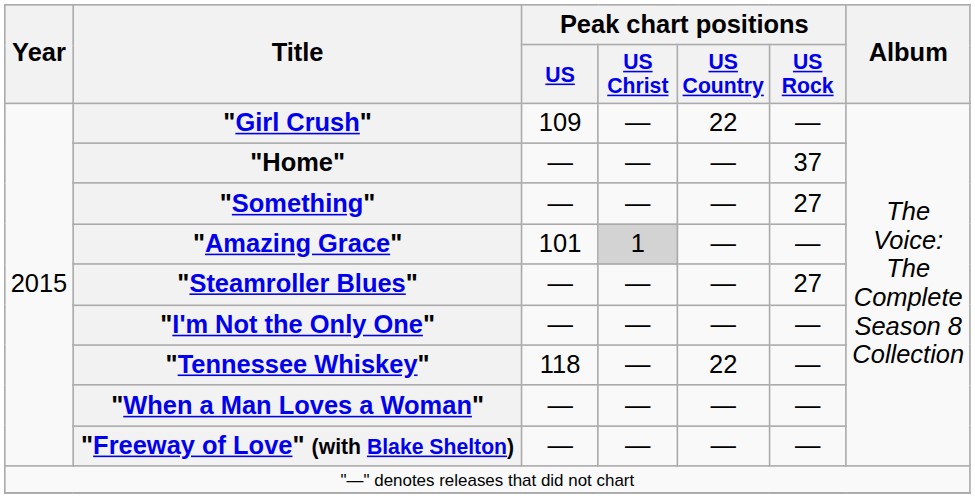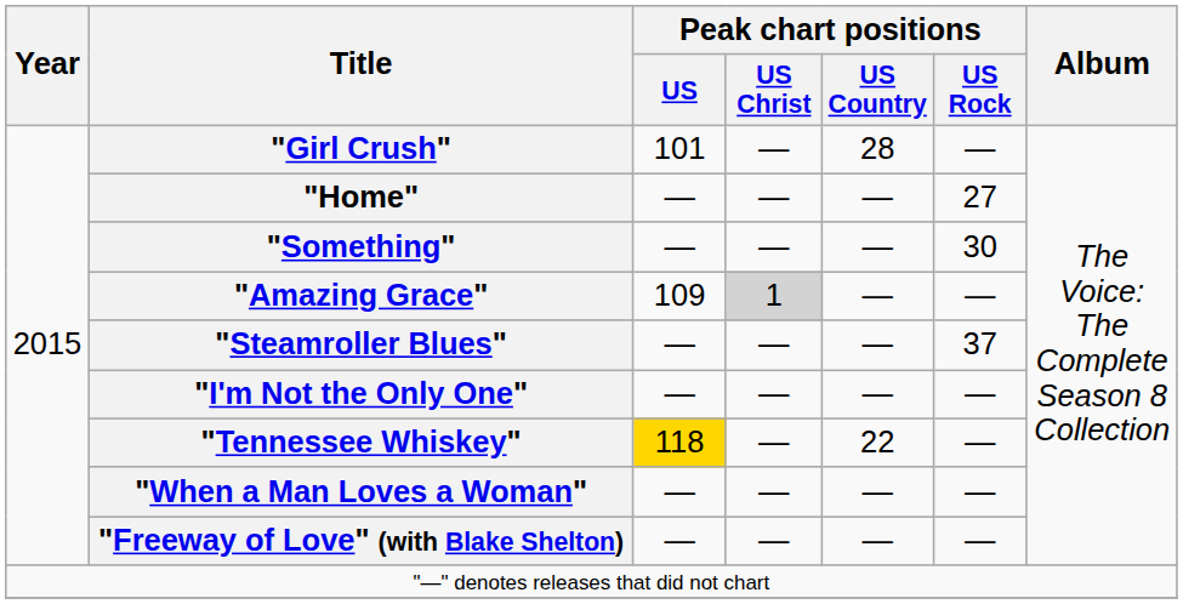"Girl Crush" | Peak chart positions / US: 109 -> 101
"Girl Crush" | Peak chart positions / US Country: 22 -> 28
"Home" | Peak chart positions / US Rock: 37 -> 27
"Something" | Peak chart positions / US Rock: 27 -> 30
"Amazing Grace" | Peak chart positions / US: 101 -> 109
"Steamroller Blues" | Peak chart positions / US Rock: 27 -> 37
"Tennessee Whiskey" | Peak chart positions / US: no background -> gold background
